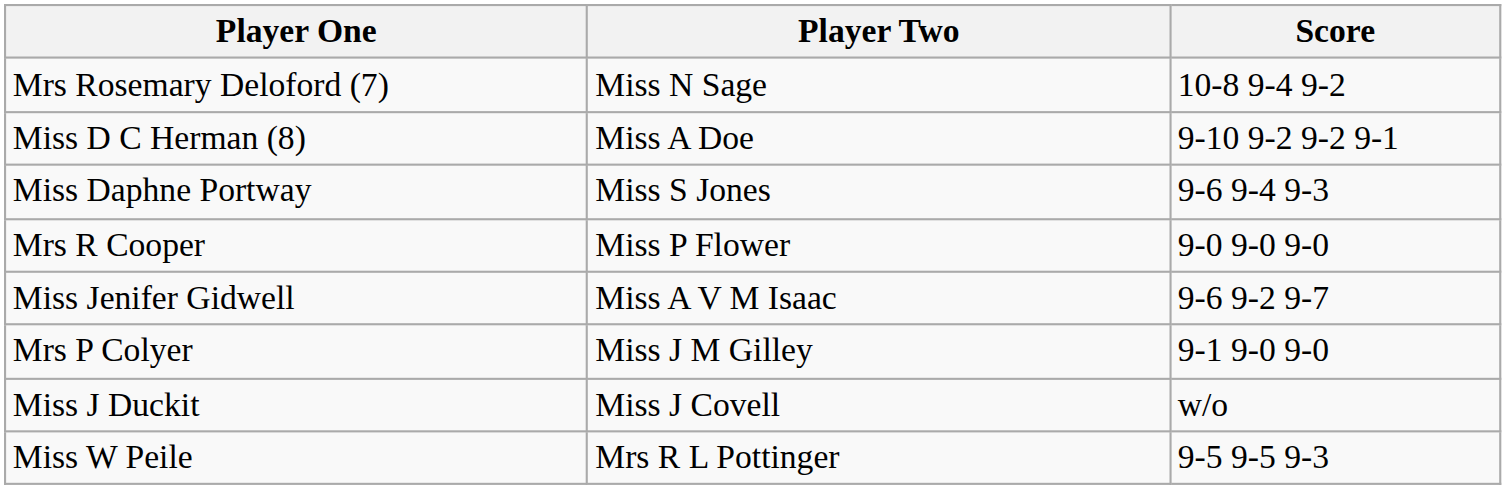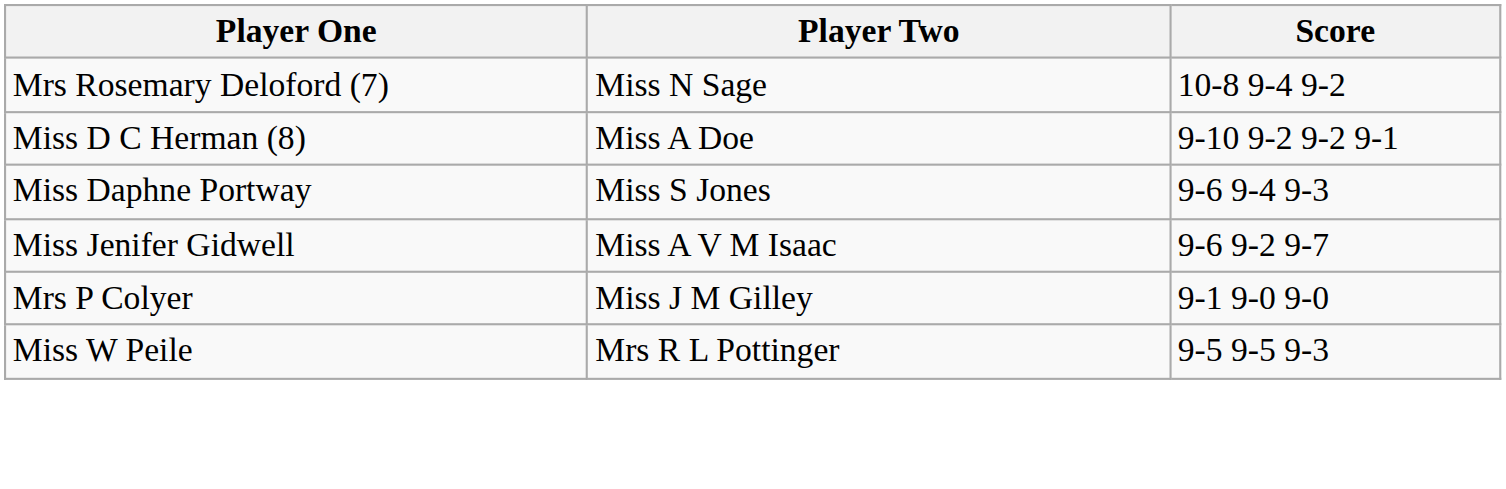- row: Mrs R Cooper | Miss P Flower | 9-0 9-0 9-0
- row: Miss J Duckit | Miss J Covell | w/o
